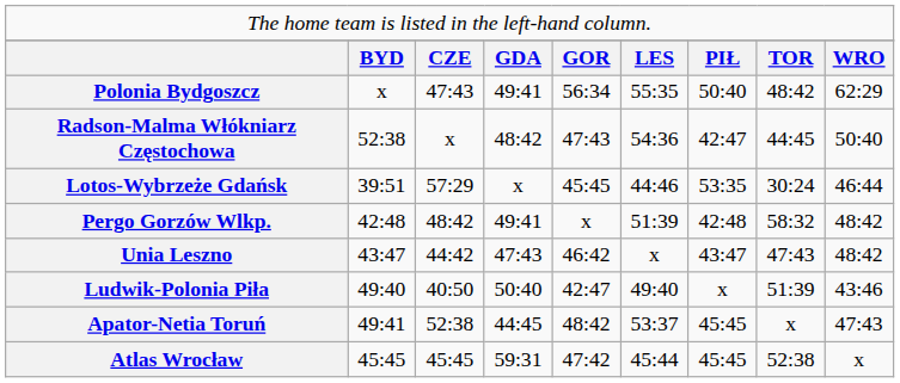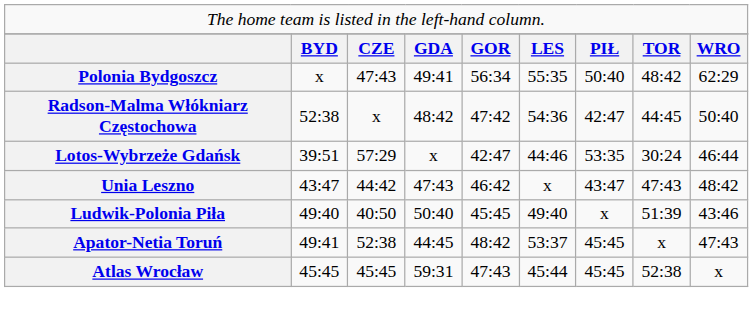Radson-Malma Włókniarz Częstochowa | column 5: 47:43 -> 47:42
Lotos-Wybrzeże Gdańsk | column 5: 45:45 -> 42:47
- row: Pergo Gorzów Wlkp. | 42:48 | 48:42 | 49:41 | x | 51:39 | 42:48 | 58:32 | 48:42
Ludwik-Polonia Piła | column 5: 42:47 -> 45:45
Atlas Wrocław | column 5: 47:42 -> 47:43
